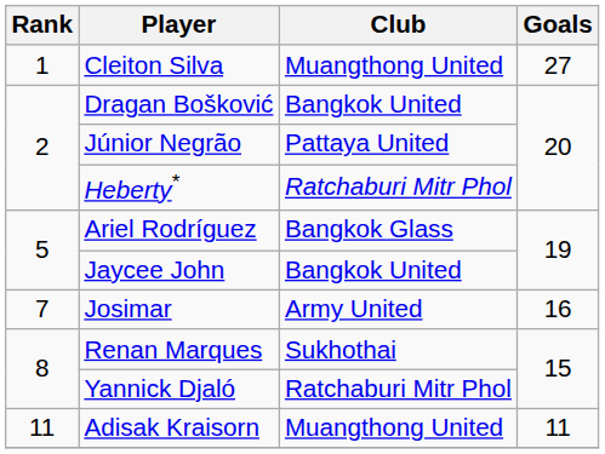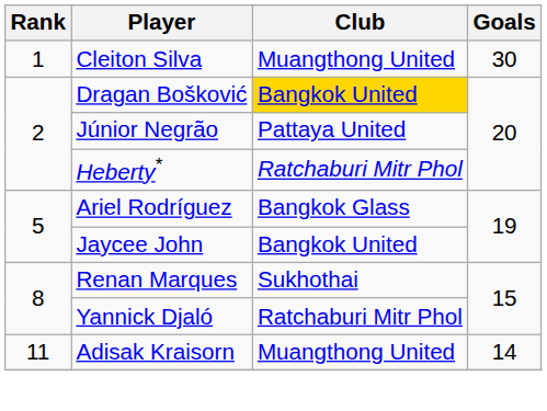Cleiton Silva | Goals: 27 -> 30
Dragan Bošković | Club: no background -> gold background
- row: 7 | Josimar | Army United | 16
Adisak Kraisorn | Goals: 11 -> 14
